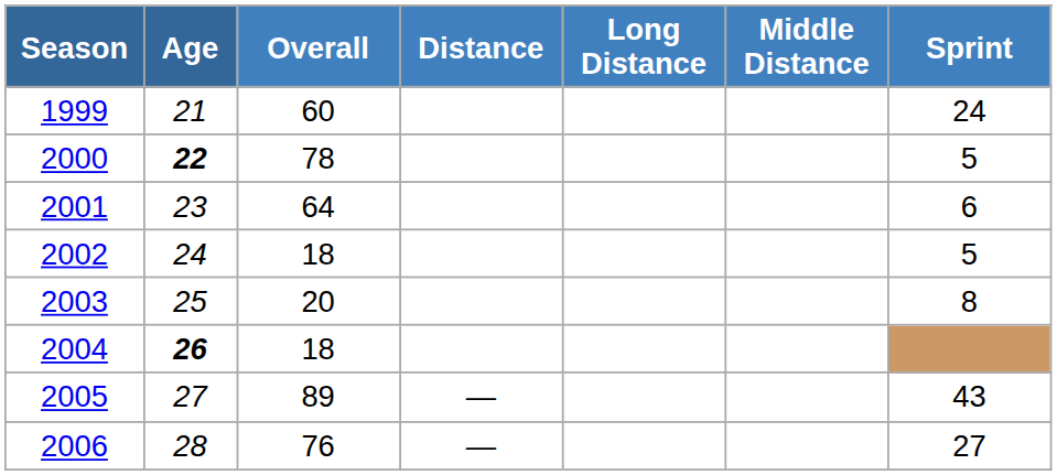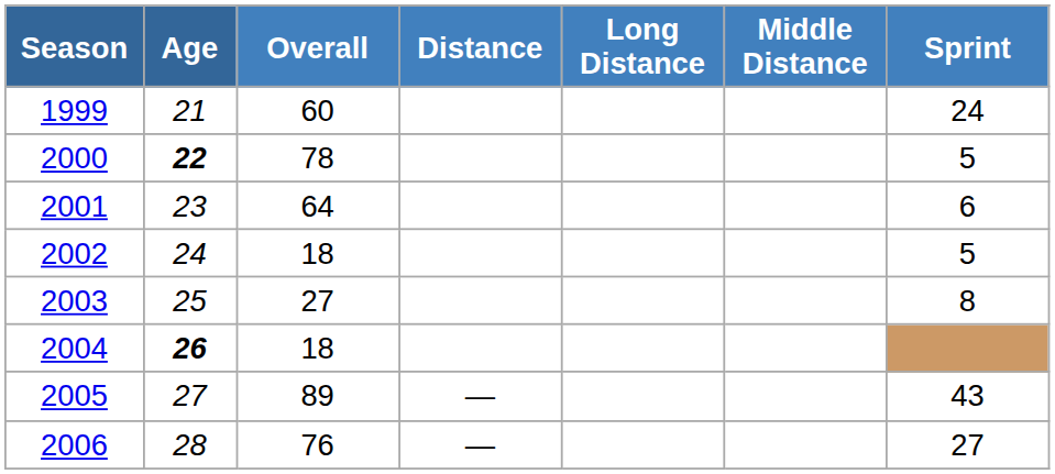2003 | Overall: 20 -> 27
